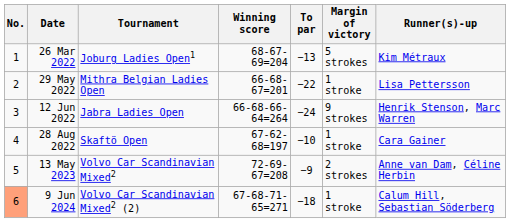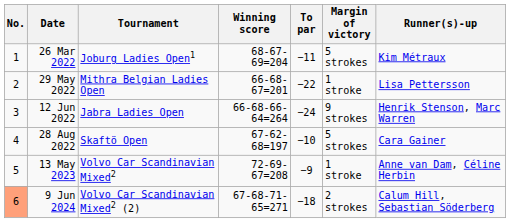26 Mar 2022 | To par: −13 -> −11
28 Aug 2022 | Margin of victory: 1 stroke -> 5 strokes
13 May 2023 | Margin of victory: 2 strokes -> 1 stroke
9 Jun 2024 | Margin of victory: 1 stroke -> 2 strokes
